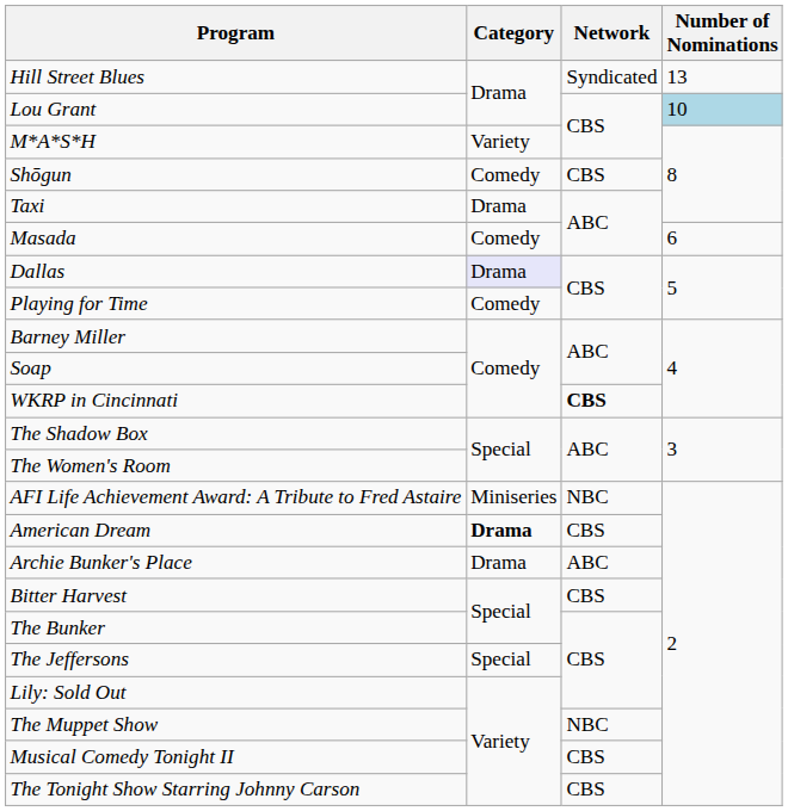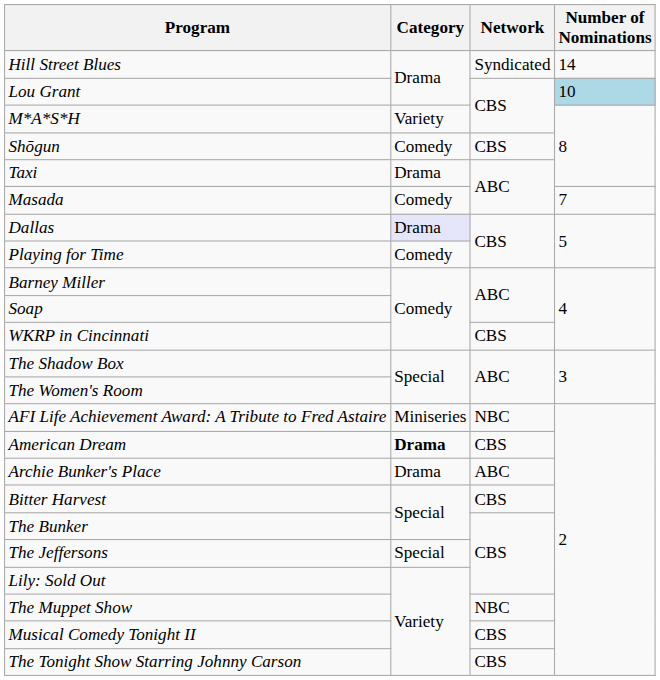Hill Street Blues | Number of Nominations: 13 -> 14
Masada | Number of Nominations: 6 -> 7
WKRP in Cincinnati | Network: bold -> normal
